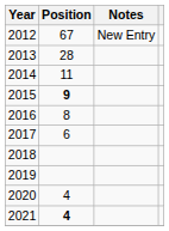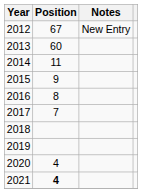2013 | Position: 28 -> 60
2015 | Position: bold -> normal
2017 | Position: 6 -> 7
